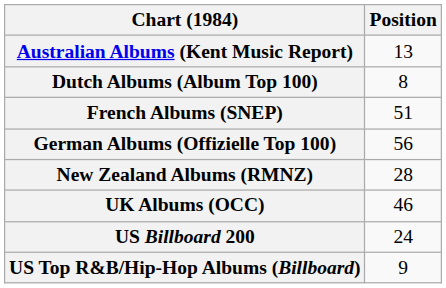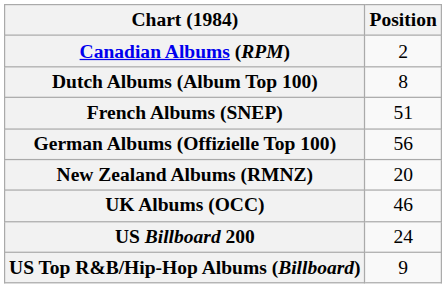- row: Australian Albums (Kent Music Report) | 13
+ row: Canadian Albums (RPM) | 2
New Zealand Albums (RMNZ) | Position: 28 -> 20
